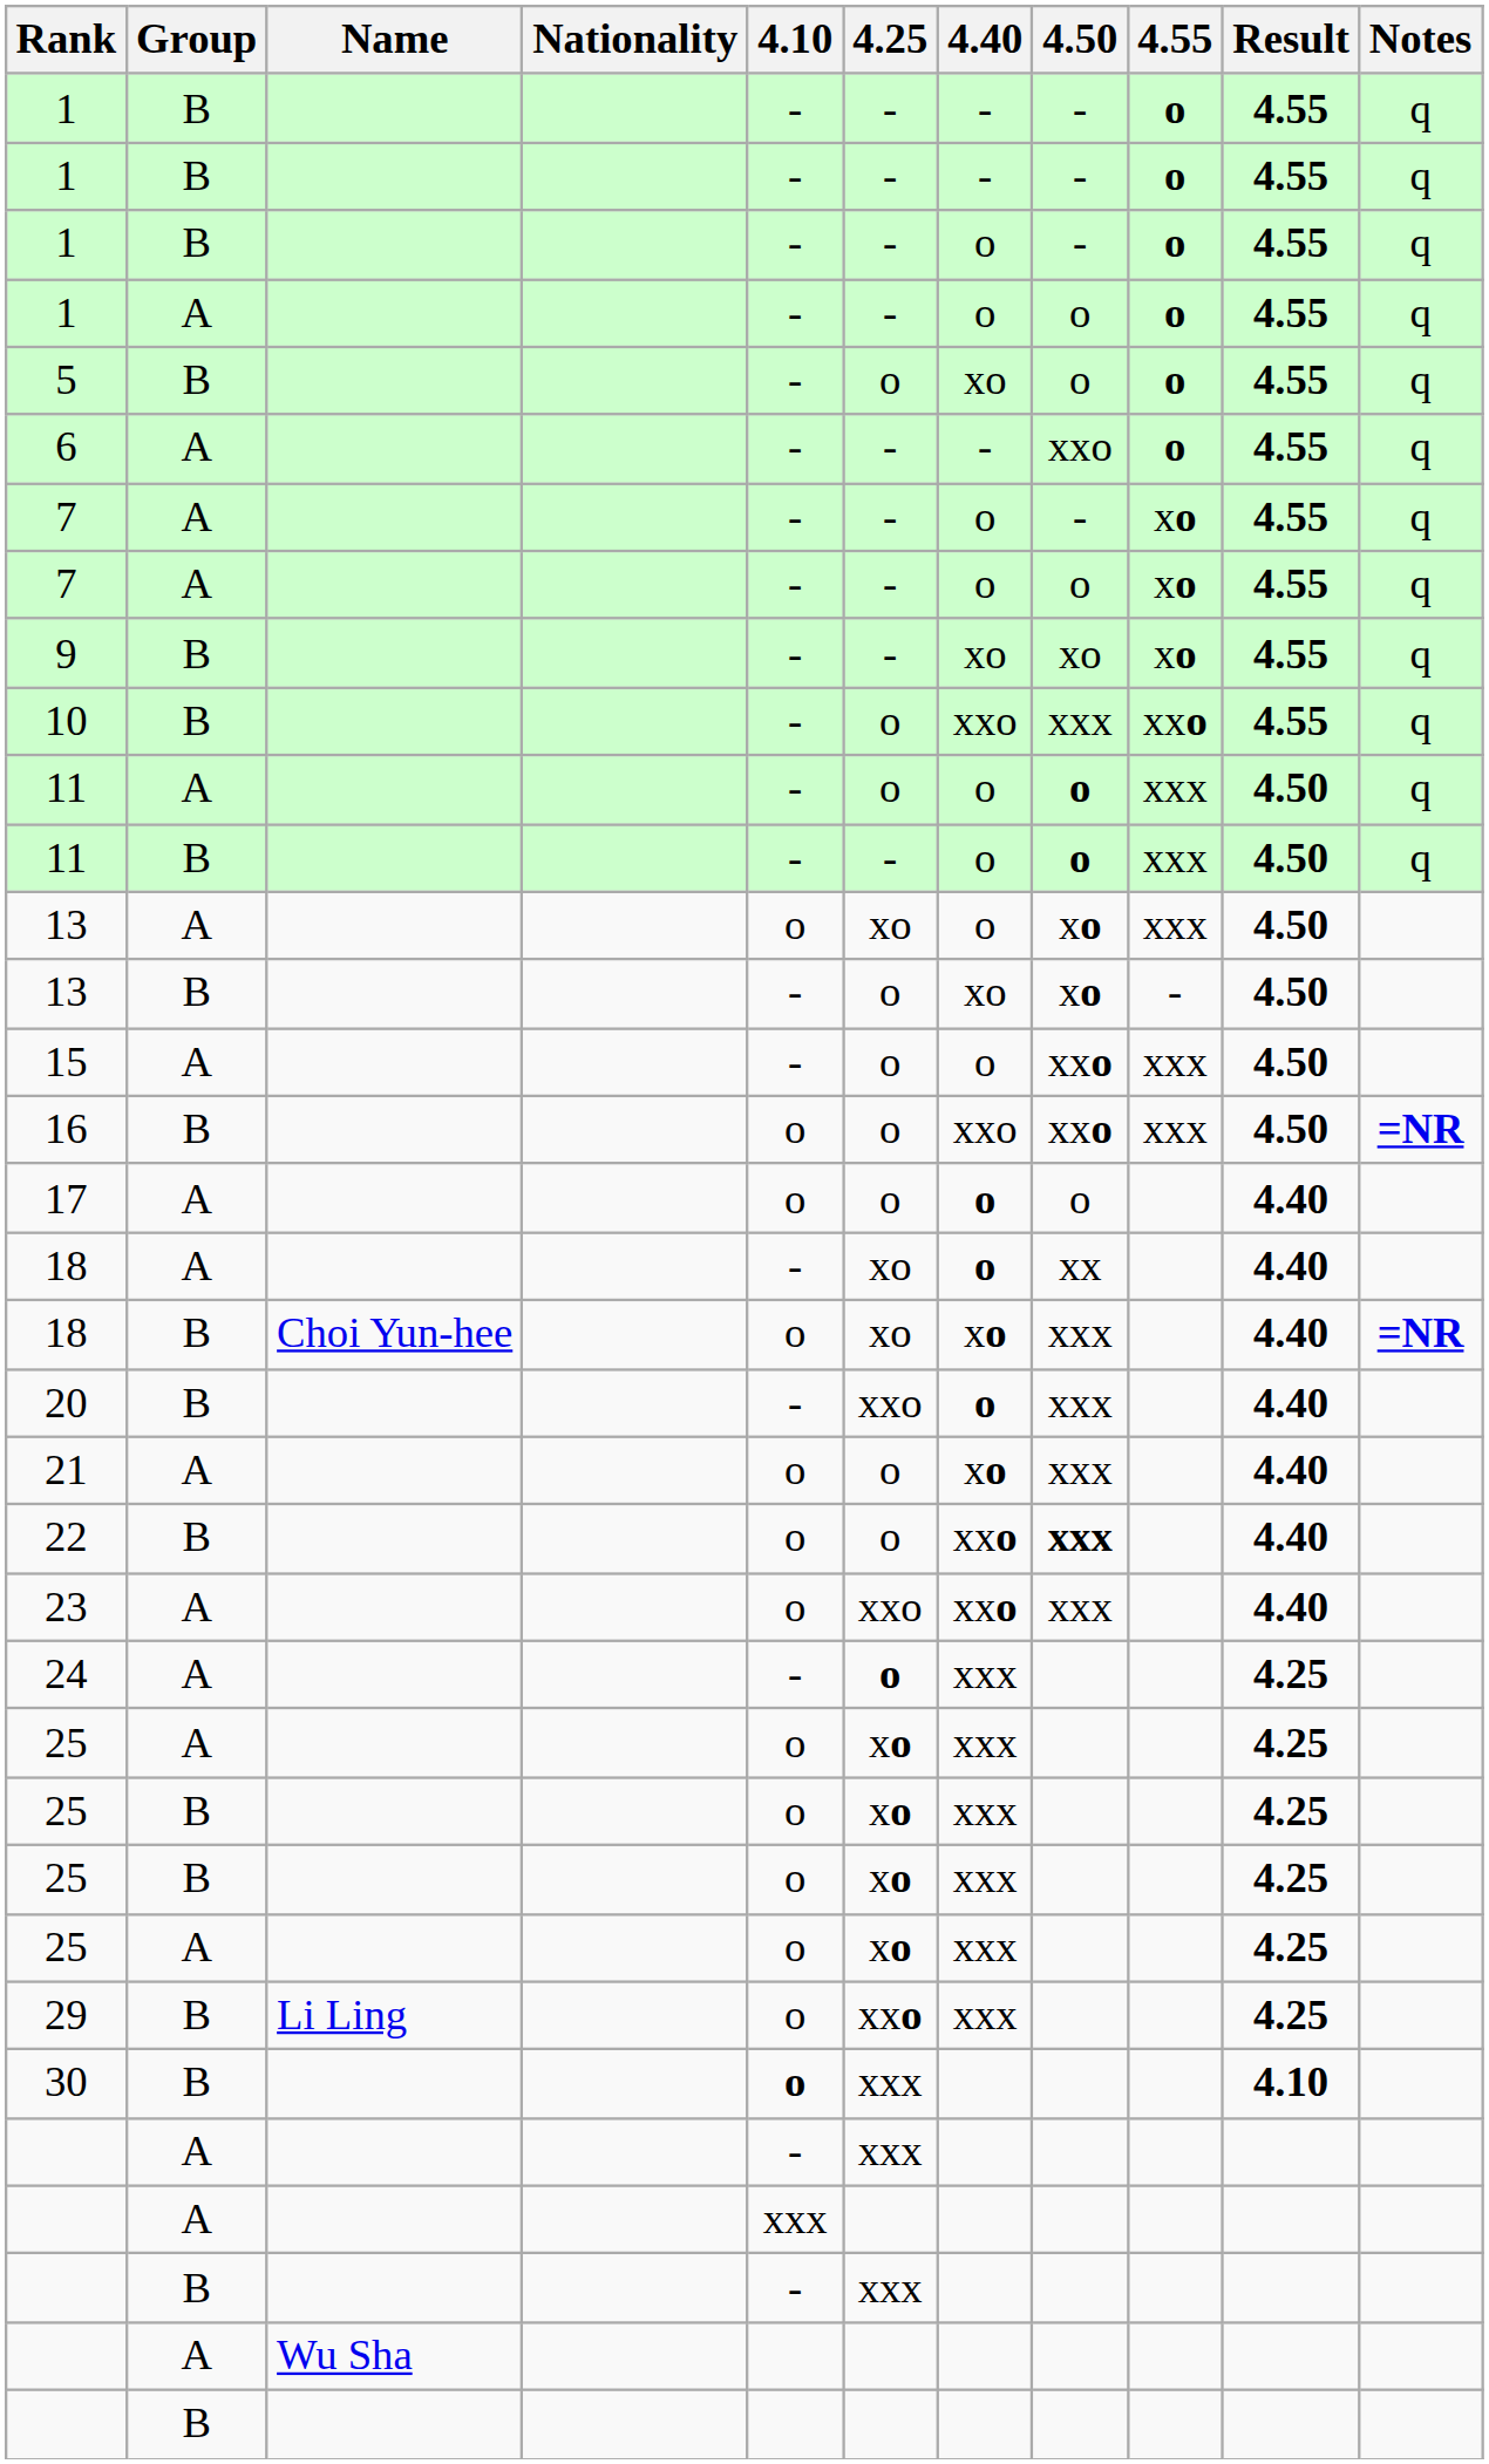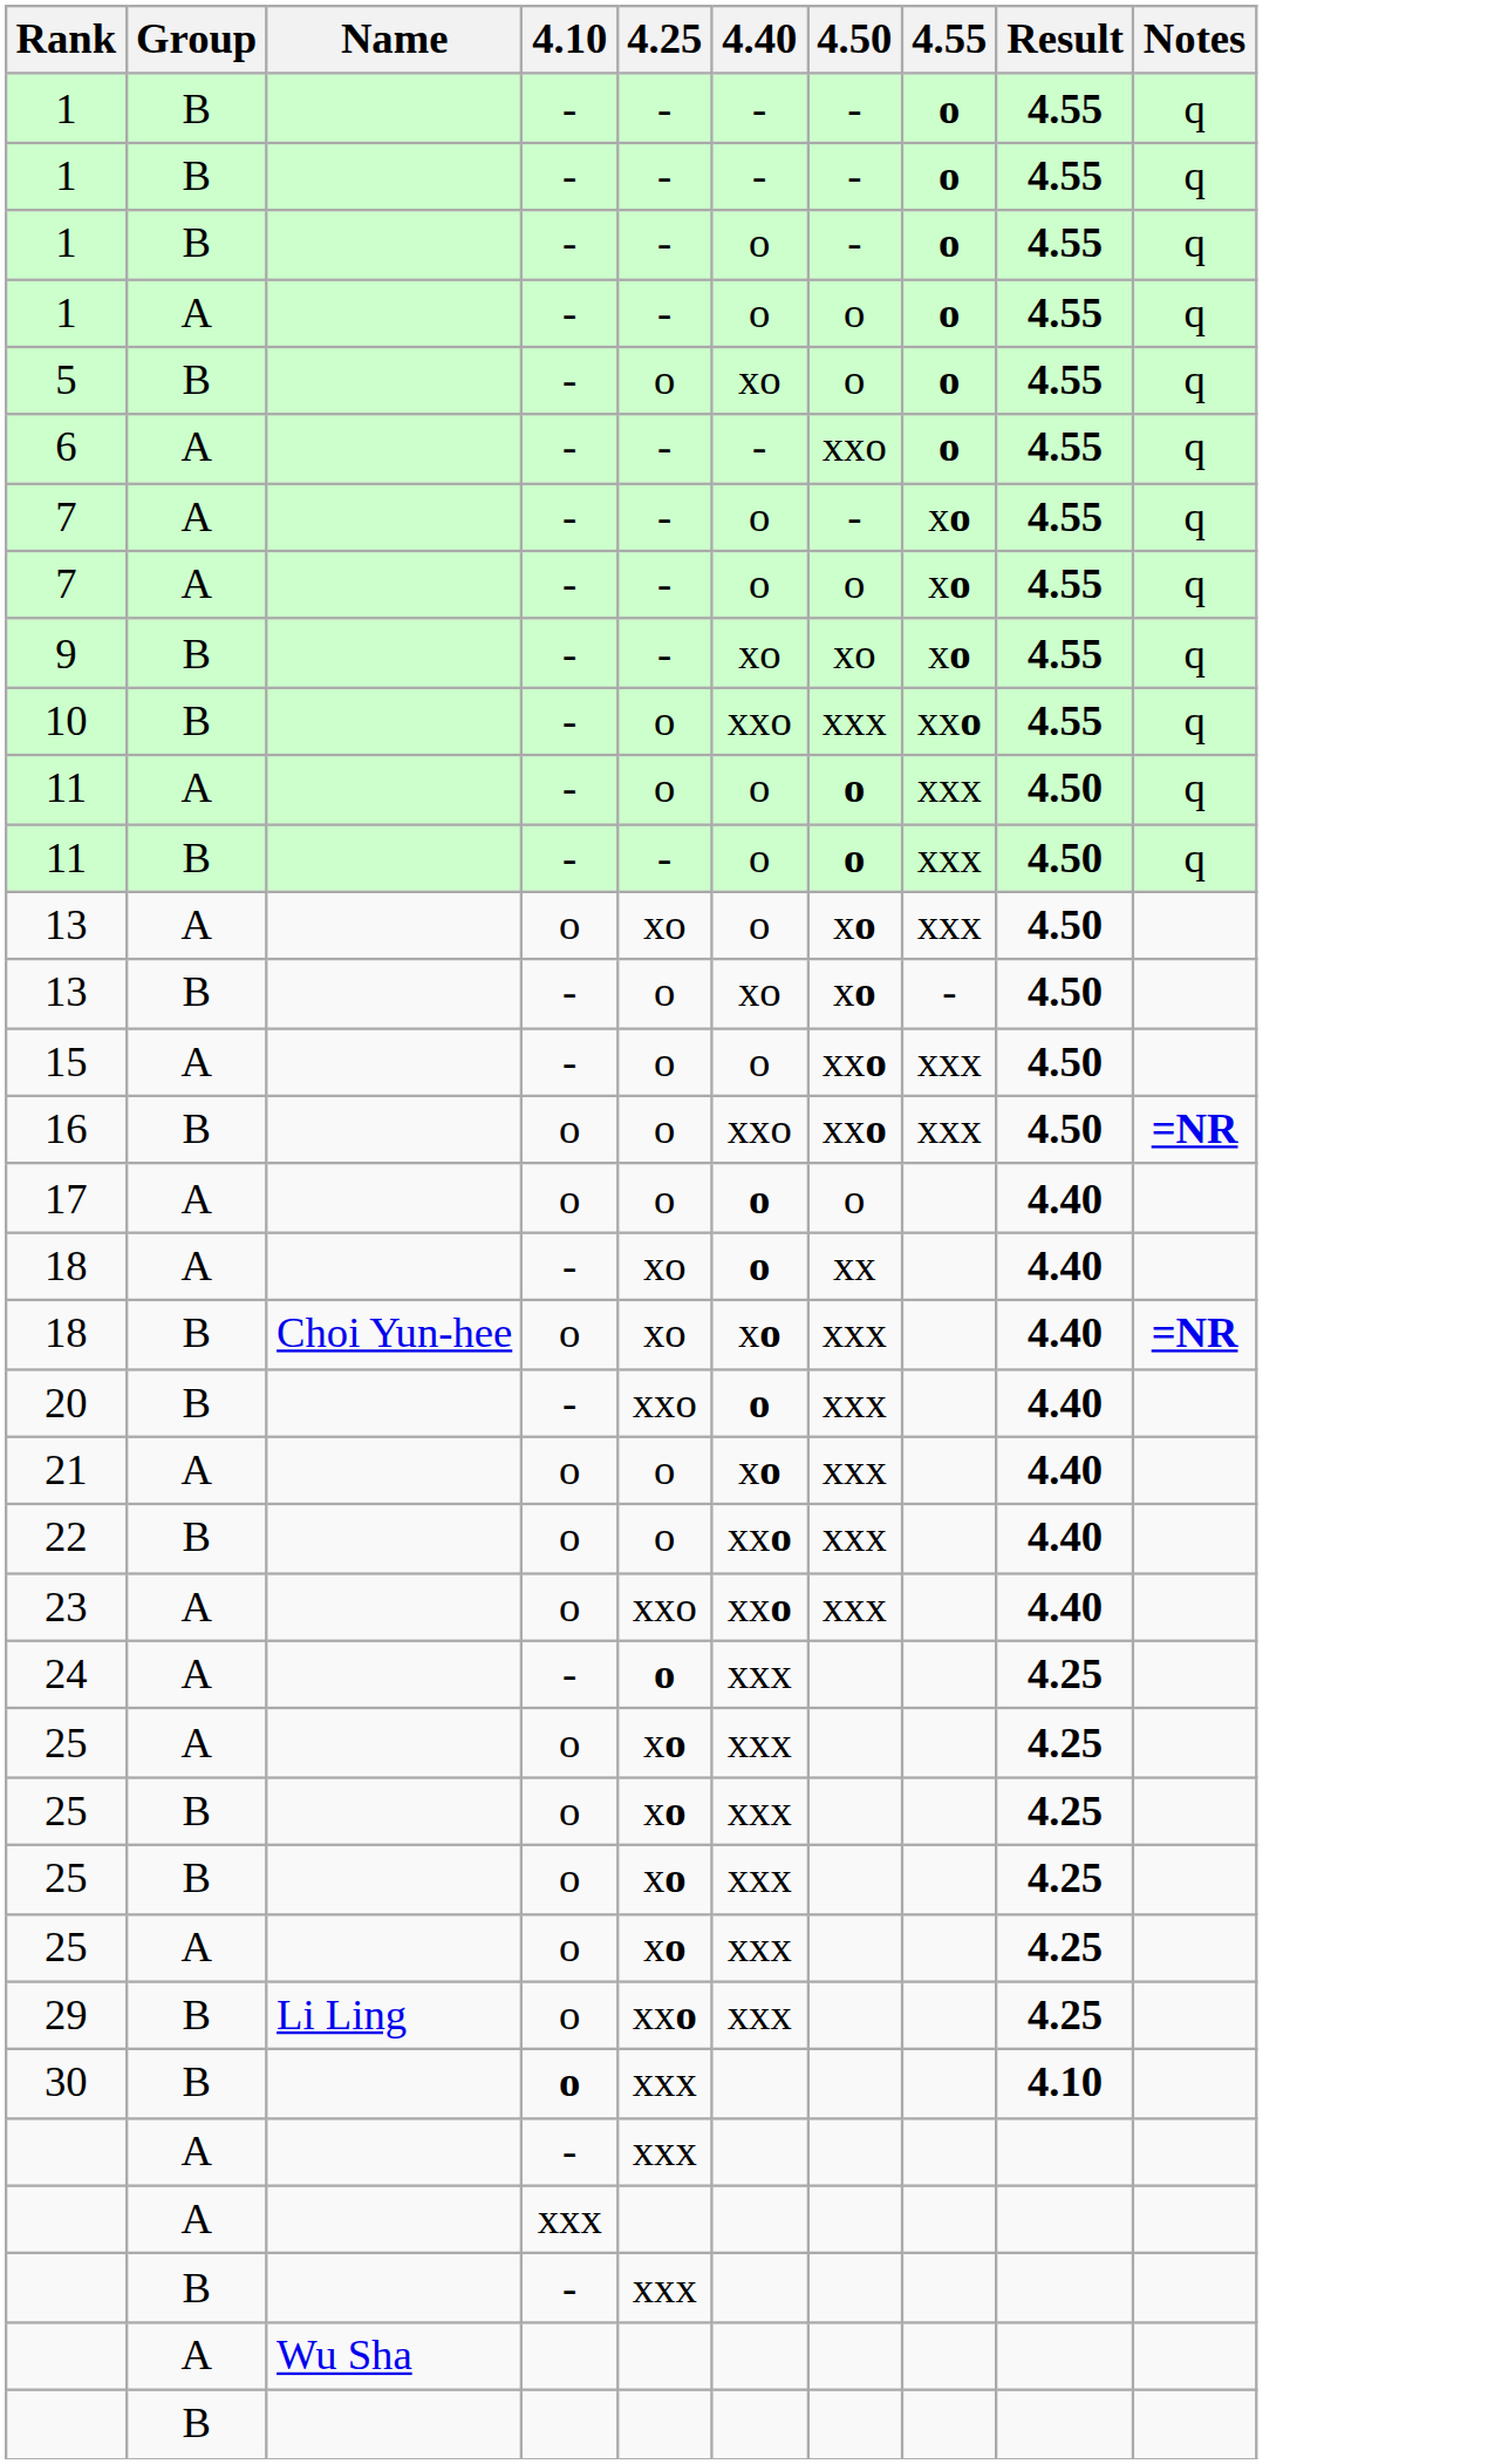- column: Nationality
22 | 4.50: bold -> normal
